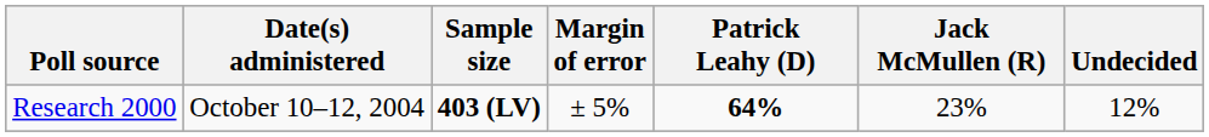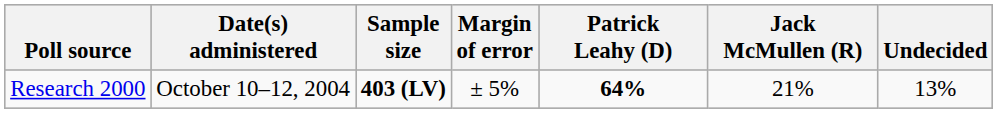Research 2000 | Jack McMullen (R): 23% -> 21%
Research 2000 | Undecided: 12% -> 13%
